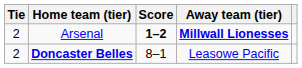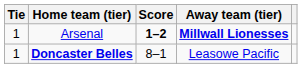Arsenal | Tie: 2 -> 1
Doncaster Belles | Tie: 2 -> 1
